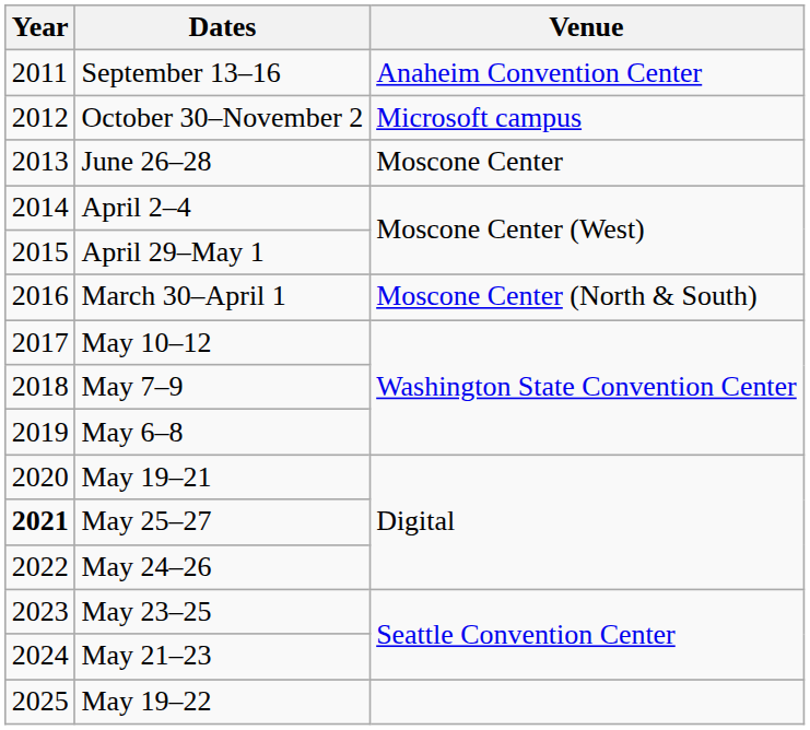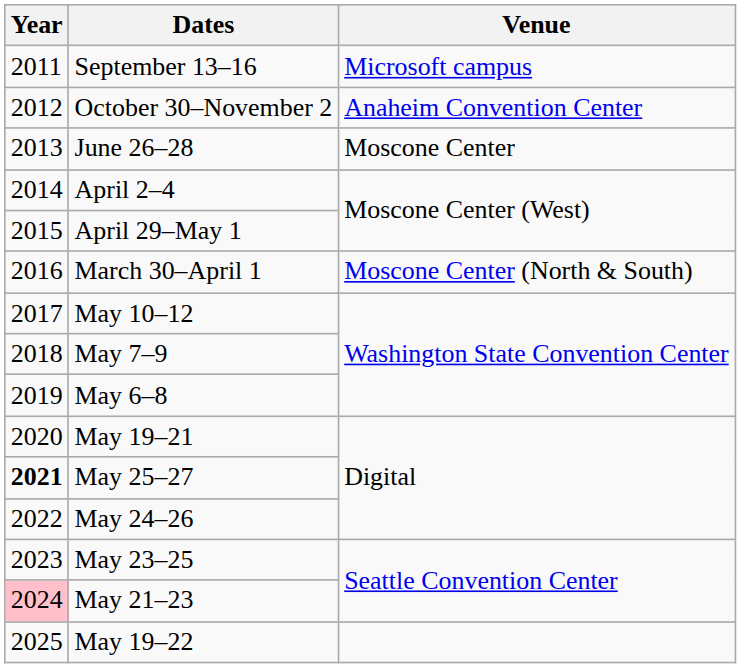September 13–16 | Venue: Anaheim Convention Center -> Microsoft campus
October 30–November 2 | Venue: Microsoft campus -> Anaheim Convention Center
May 21–23 | Year: no background -> pink background
